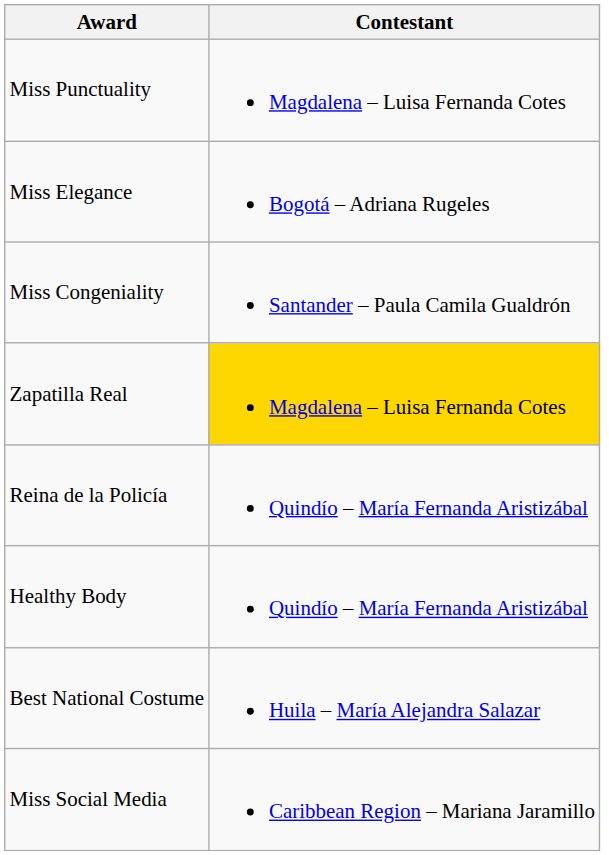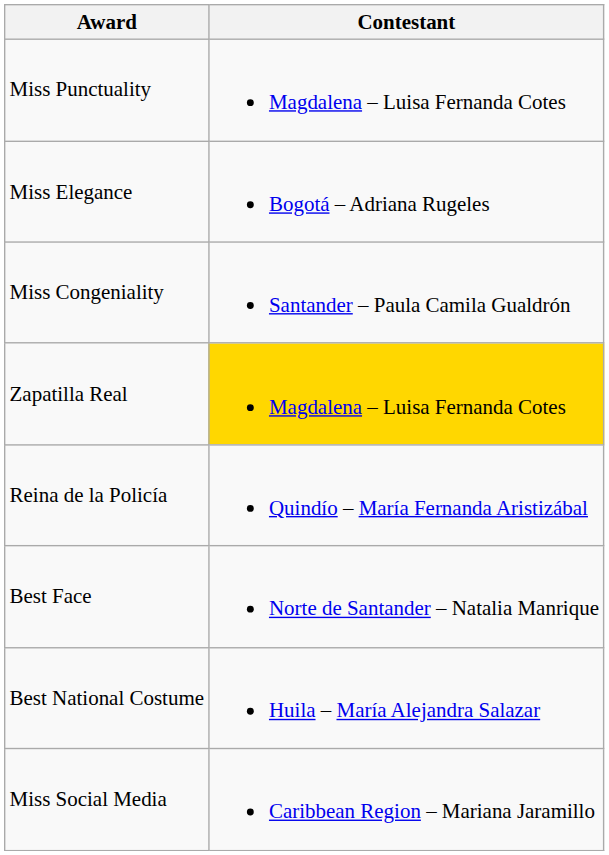- row: Healthy Body | Quindío – María Fernanda Aristizábal
+ row: Best Face | Norte de Santander – Natalia Manrique
